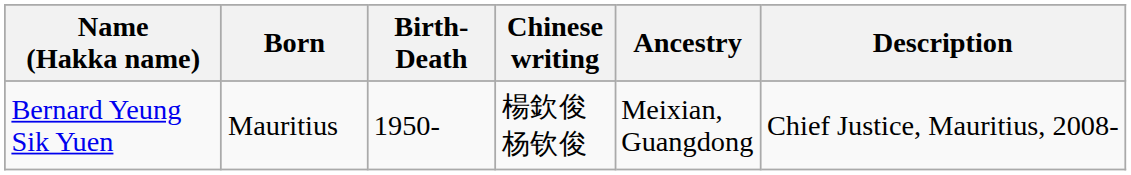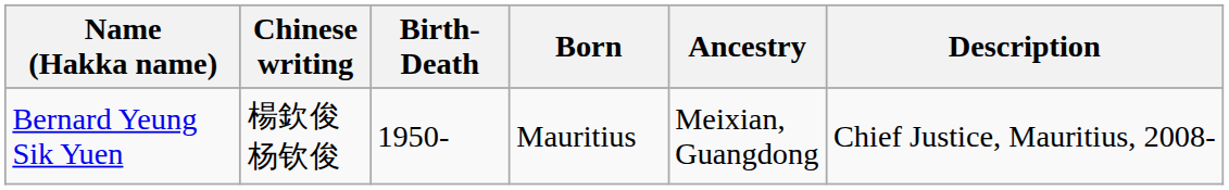columns swapped: Chinese writing <-> Born
